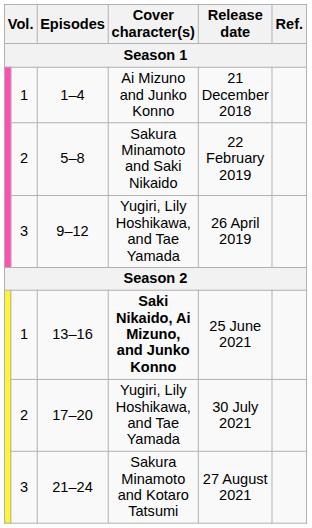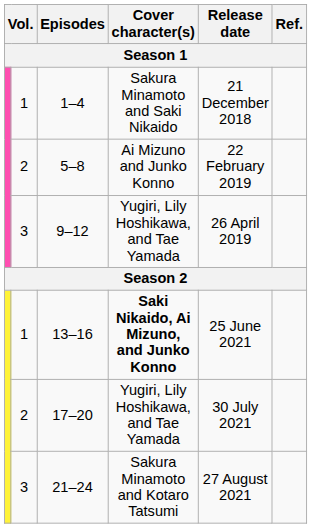1–4 | Cover character(s): Ai Mizuno and Junko Konno -> Sakura Minamoto and Saki Nikaido
5–8 | Cover character(s): Sakura Minamoto and Saki Nikaido -> Ai Mizuno and Junko Konno
